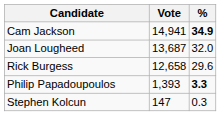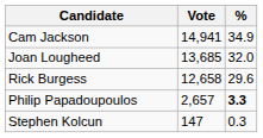Cam Jackson | %: bold -> normal
Joan Lougheed | Vote: 13,687 -> 13,685
Philip Papadoupoulos | Vote: 1,393 -> 2,657
